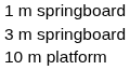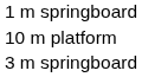rows swapped: 3 m springboard <-> 10 m platform
